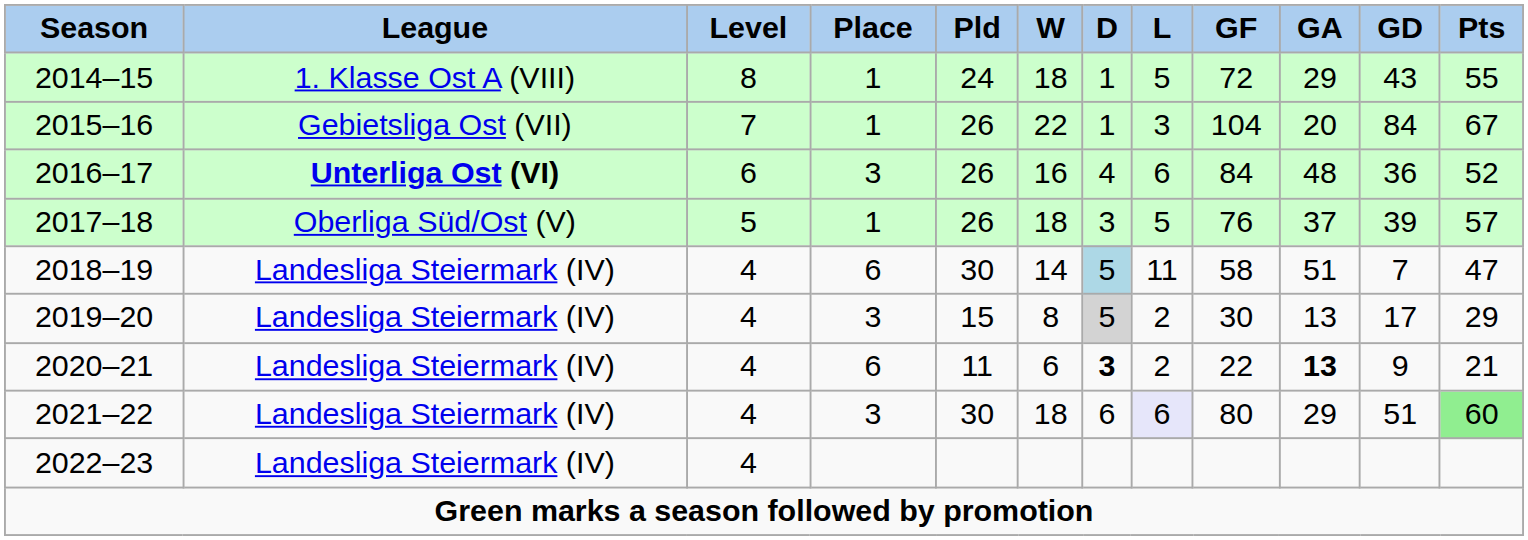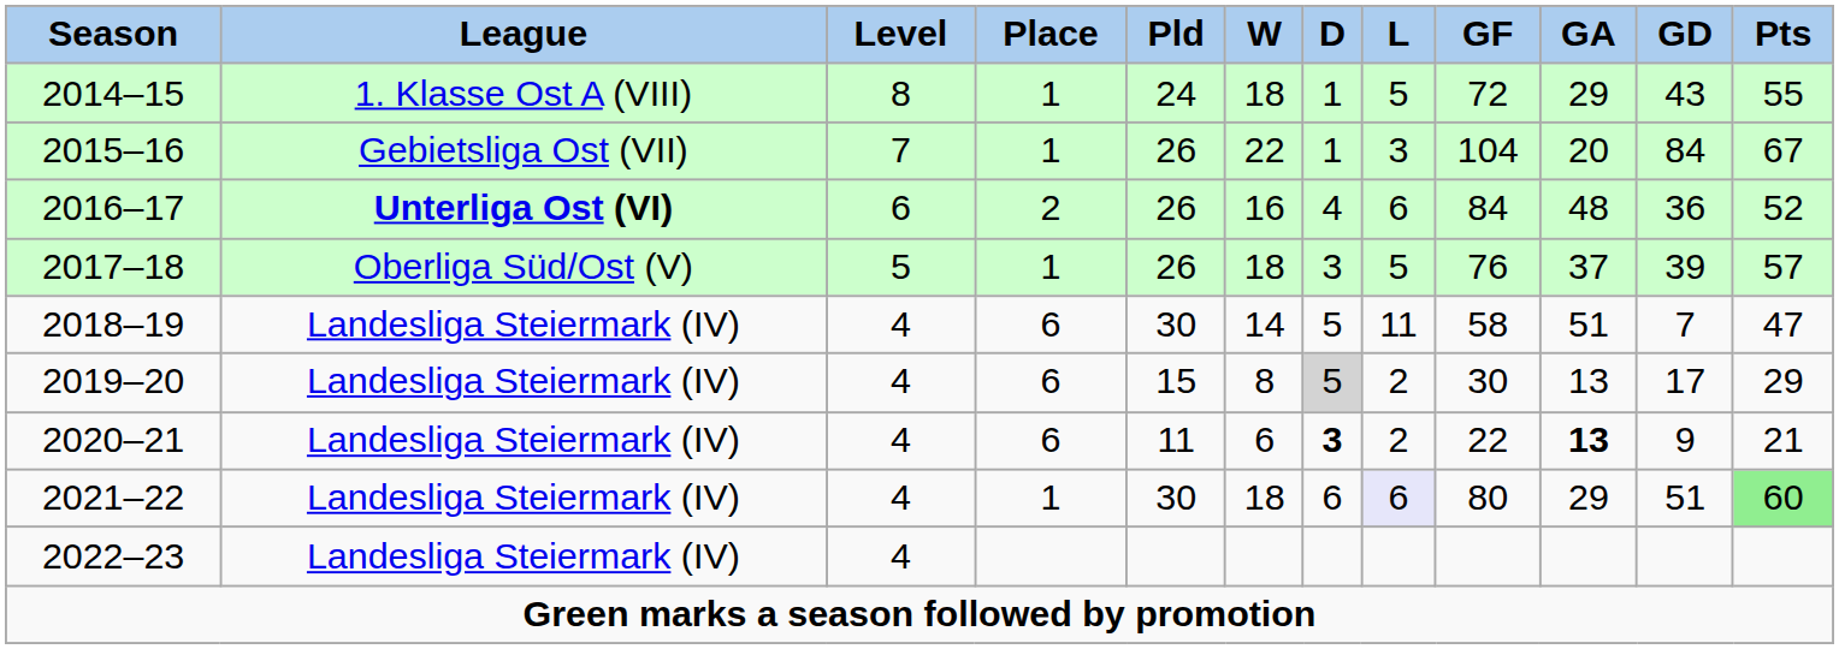2016–17 | Place: 3 -> 2
2018–19 | D: lightblue background -> no background
2019–20 | Place: 3 -> 6
2021–22 | Place: 3 -> 1
